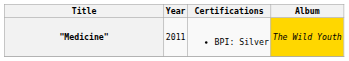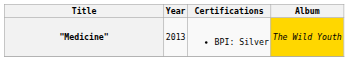"Medicine" | Year: 2011 -> 2013
